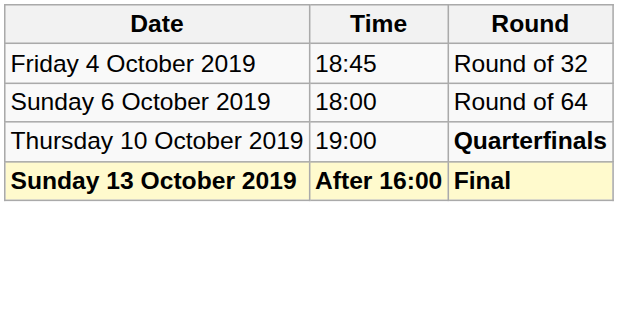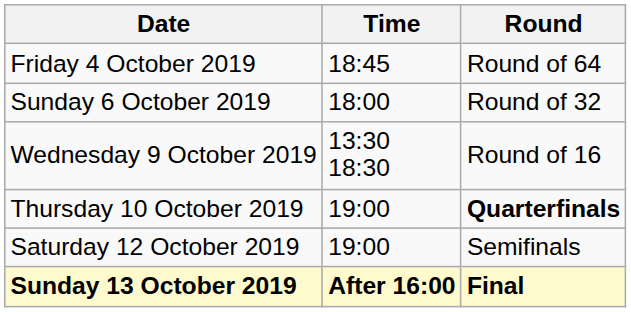Friday 4 October 2019 | Round: Round of 32 -> Round of 64
Sunday 6 October 2019 | Round: Round of 64 -> Round of 32
+ row: Wednesday 9 October 2019 | 13:30 18:30 | Round of 16
+ row: Saturday 12 October 2019 | 19:00 | Semifinals
